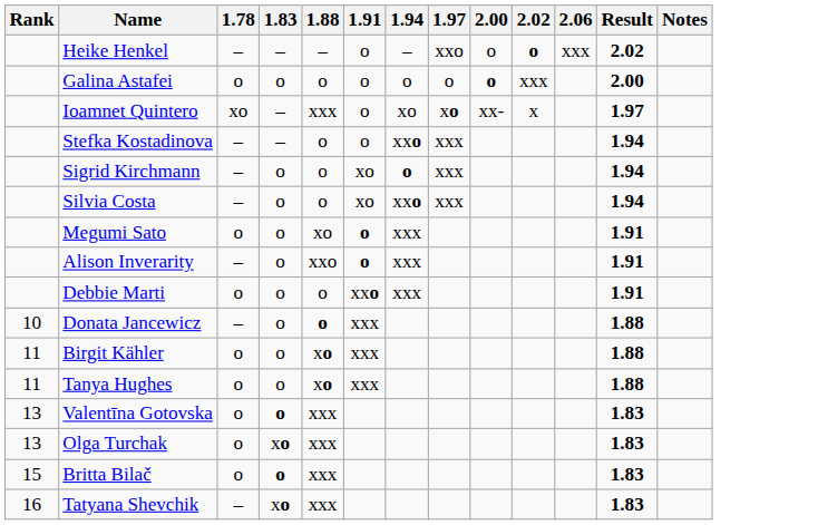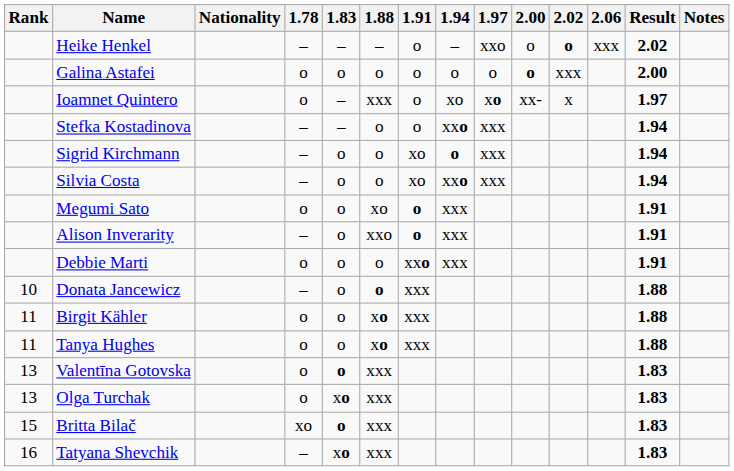+ column: Nationality
Ioamnet Quintero | 1.78: xo -> o
Britta Bilač | 1.78: o -> xo
